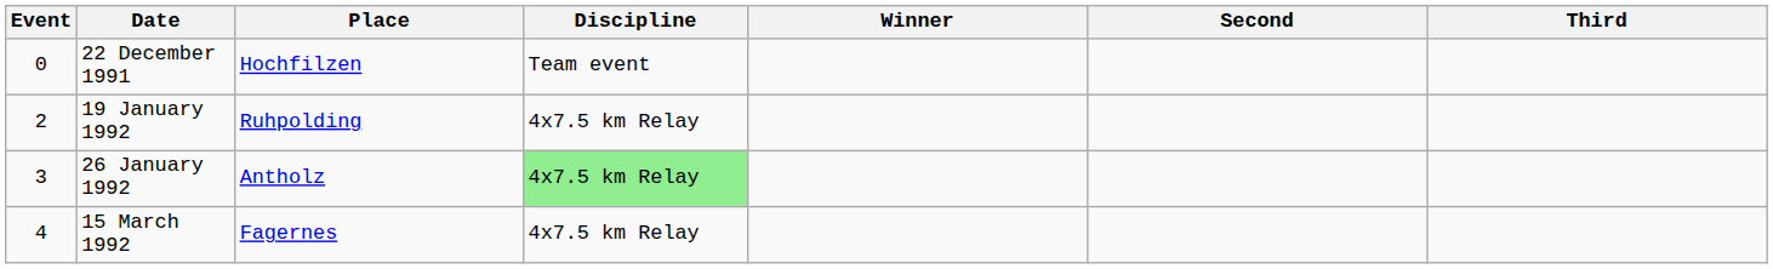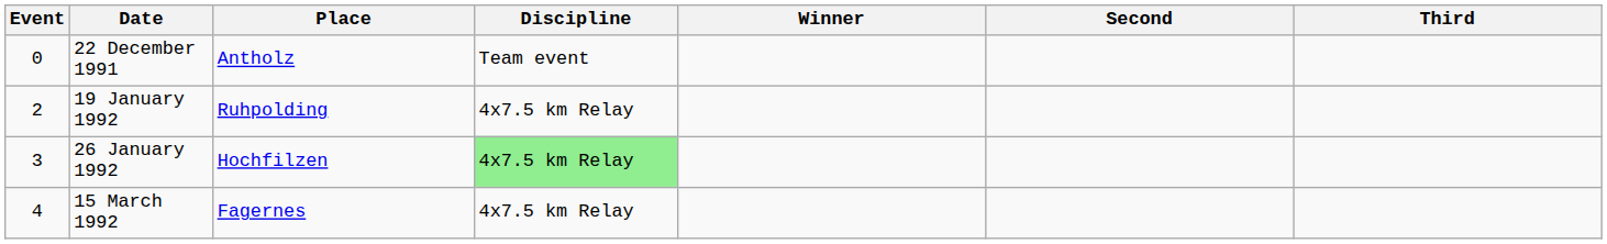22 December 1991 | Place: Hochfilzen -> Antholz
26 January 1992 | Place: Antholz -> Hochfilzen
